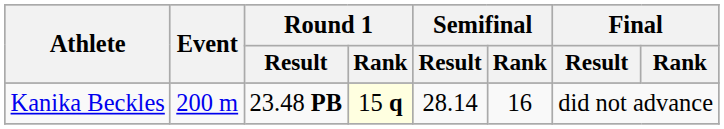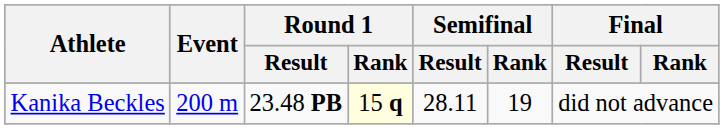Kanika Beckles | Semifinal / Result: 28.14 -> 28.11
Kanika Beckles | Semifinal / Rank: 16 -> 19
